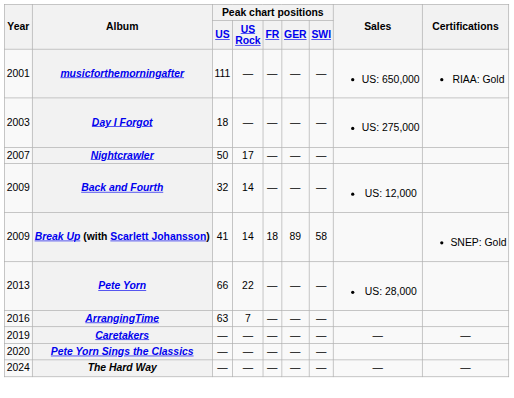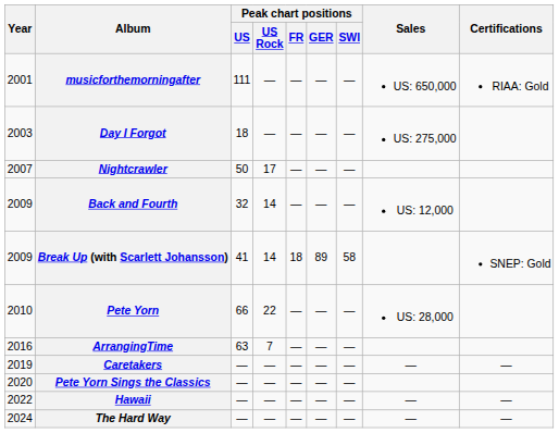Pete Yorn | Year: 2013 -> 2010
+ row: 2022 | Hawaii | — | — | — | — | — | — | —
